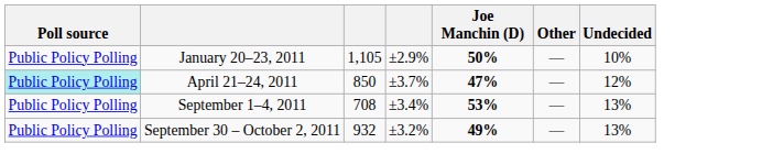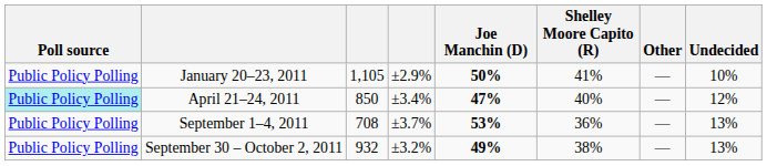+ column: Shelley Moore Capito (R) | 41% | 40% | 36% | 38%
April 21–24, 2011 | column 4: ±3.7% -> ±3.4%
September 1–4, 2011 | column 4: ±3.4% -> ±3.7%
